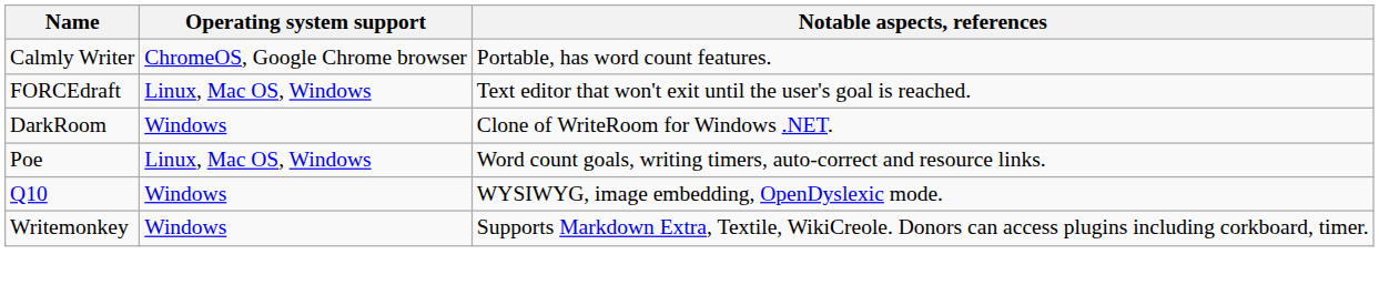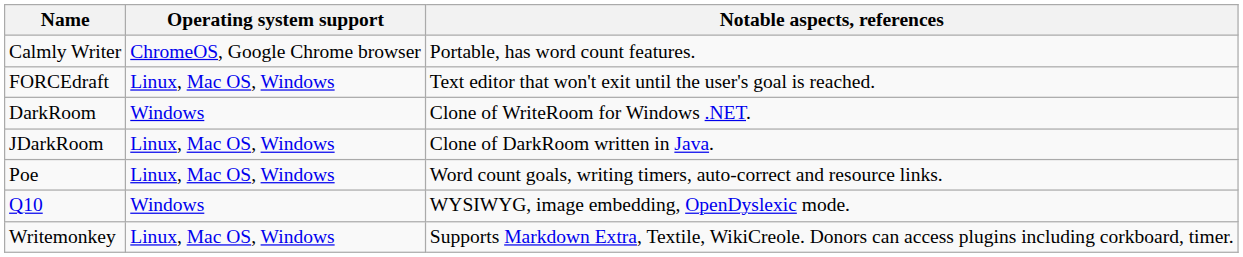+ row: JDarkRoom | Linux, Mac OS, Windows | Clone of DarkRoom written in Java.
Writemonkey | Operating system support: Windows -> Linux, Mac OS, Windows
